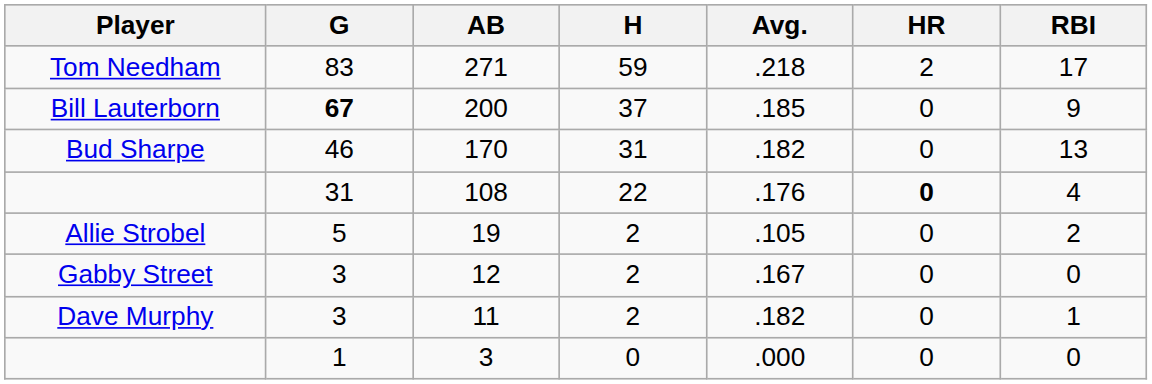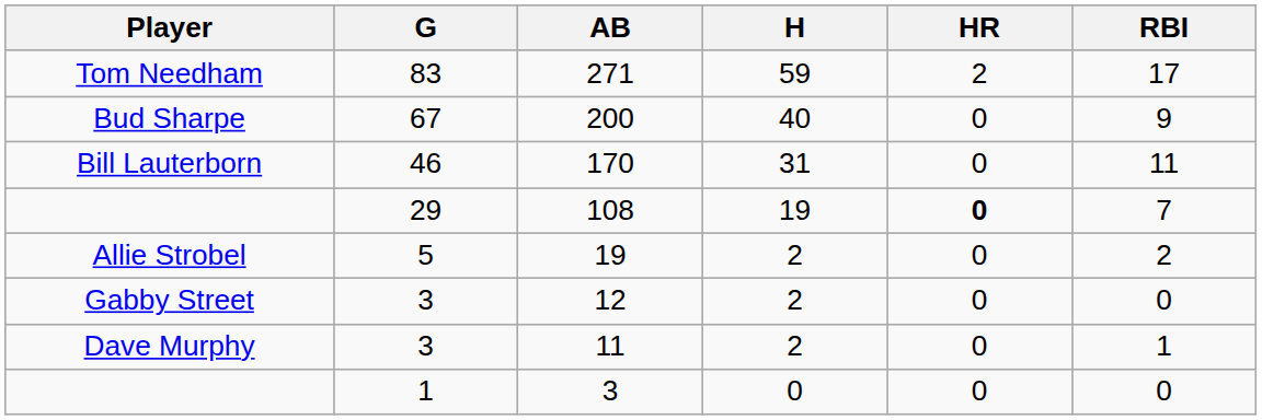- column: Avg. | .218 | .185 | .182 | .176 | .105 | .167 | .182 | .000
200 | Player: Bill Lauterborn -> Bud Sharpe
200 | G: bold -> normal
200 | H: 37 -> 40
170 | Player: Bud Sharpe -> Bill Lauterborn
170 | RBI: 13 -> 11
108 | G: 31 -> 29
108 | H: 22 -> 19
108 | RBI: 4 -> 7
